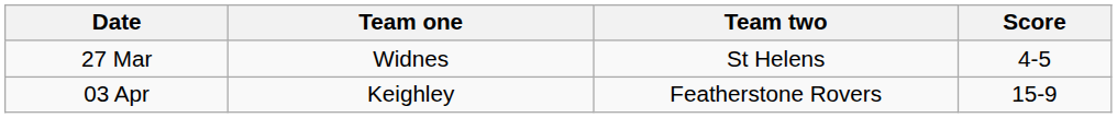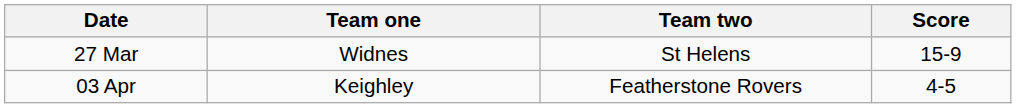27 Mar | Score: 4-5 -> 15-9
03 Apr | Score: 15-9 -> 4-5
